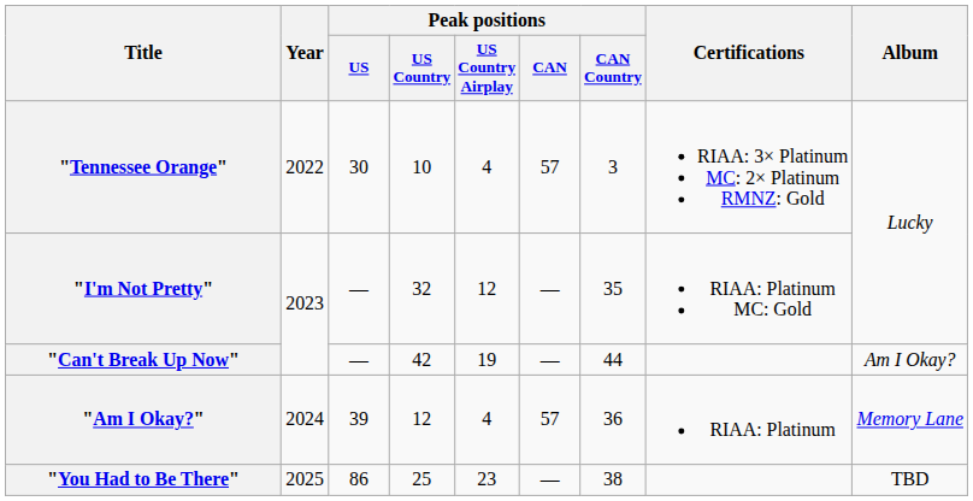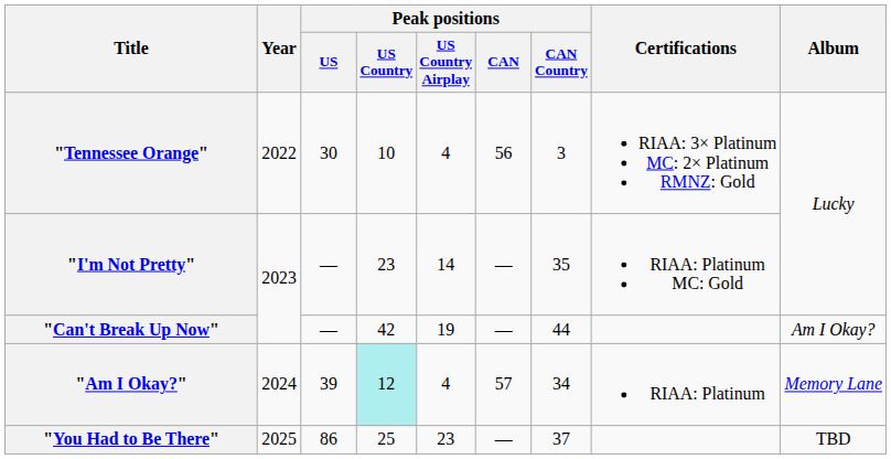"Tennessee Orange" | Peak positions / CAN: 57 -> 56
"I'm Not Pretty" | Peak positions / US Country: 32 -> 23
"I'm Not Pretty" | Peak positions / US Country Airplay: 12 -> 14
"Am I Okay?" | Peak positions / US Country: no background -> paleturquoise background
"Am I Okay?" | Peak positions / CAN Country: 36 -> 34
"You Had to Be There" | Peak positions / CAN Country: 38 -> 37
